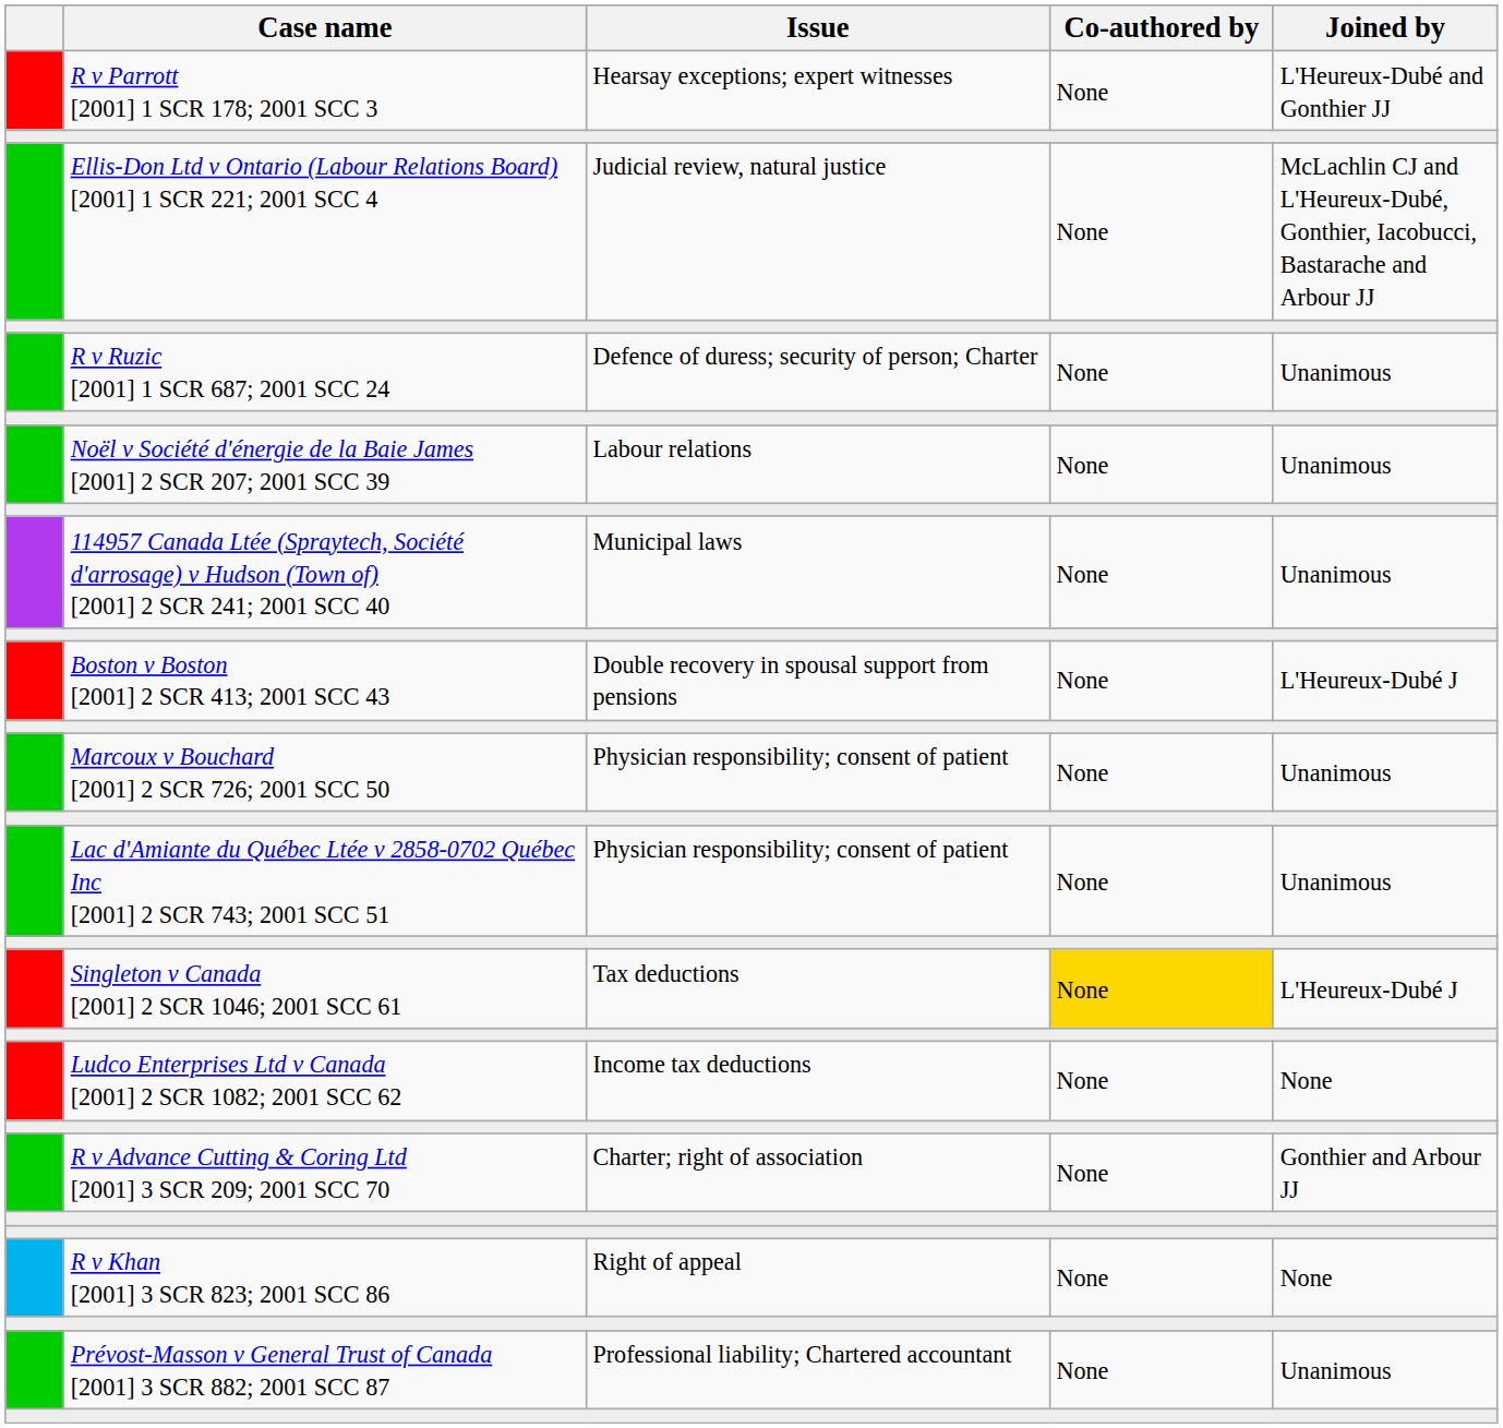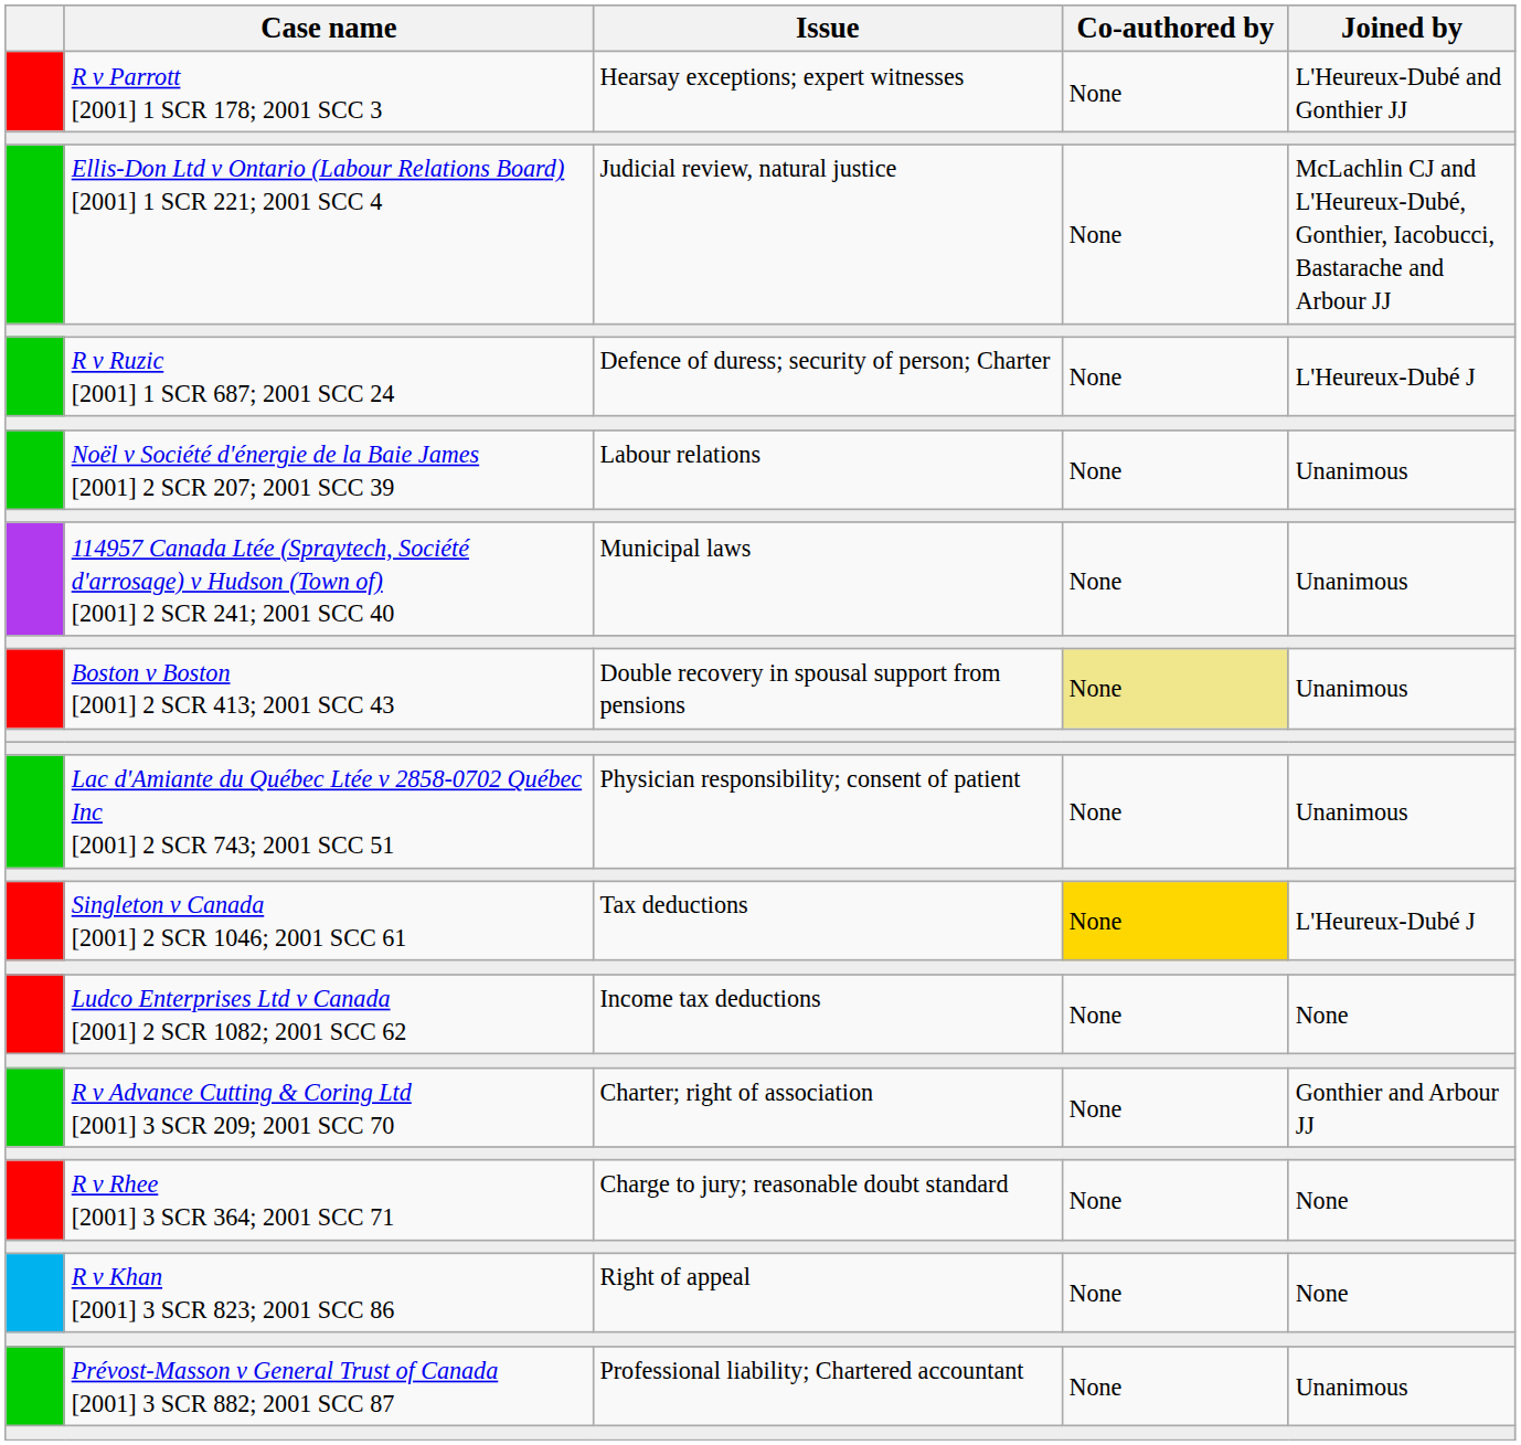R v Ruzic [2001] 1 SCR 687; 2001 SCC 24 | Joined by: Unanimous -> L'Heureux-Dubé J
Boston v Boston [2001] 2 SCR 413; 2001 SCC 43 | Co-authored by: no background -> khaki background
Boston v Boston [2001] 2 SCR 413; 2001 SCC 43 | Joined by: L'Heureux-Dubé J -> Unanimous
- row: Marcoux v Bouchard [2001] 2 SCR 726; 2001 SCC 50 | Physician responsibility; consent of patient | None | Unanimous
+ row: R v Rhee [2001] 3 SCR 364; 2001 SCC 71 | Charge to jury; reasonable doubt standard | None | None
